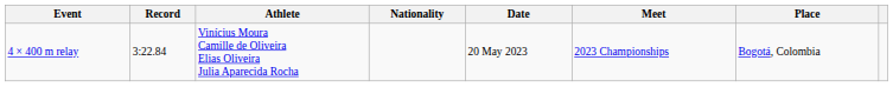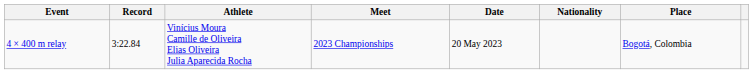columns swapped: Nationality <-> Meet
